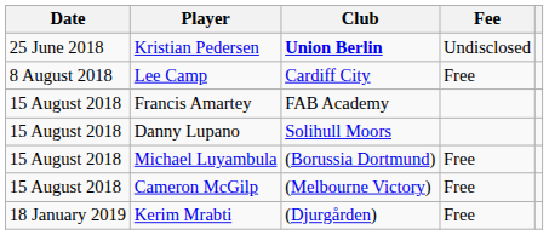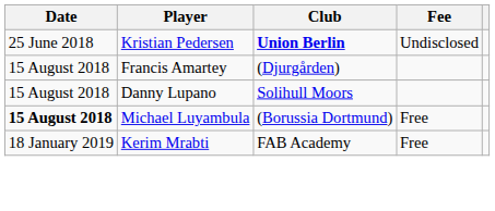- row: 8 August 2018 | Lee Camp | Cardiff City | Free
Francis Amartey | Club: FAB Academy -> (Djurgården)
Michael Luyambula | Date: normal -> bold
- row: 15 August 2018 | Cameron McGilp | (Melbourne Victory) | Free
Kerim Mrabti | Club: (Djurgården) -> FAB Academy
